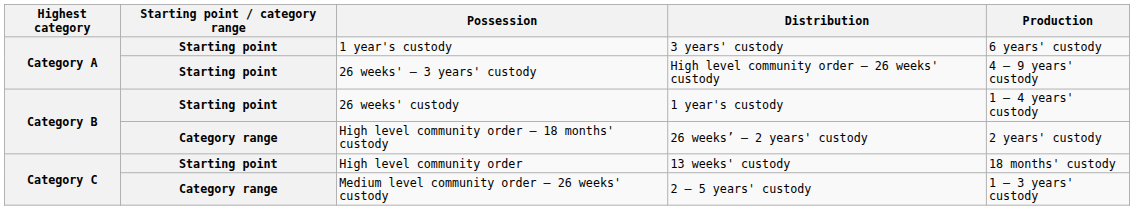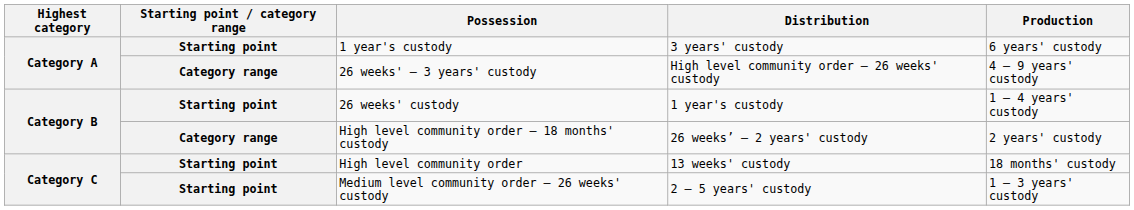26 weeks' – 3 years' custody | Starting point / category range: Starting point -> Category range
Medium level community order – 26 weeks' custody | Starting point / category range: Category range -> Starting point
